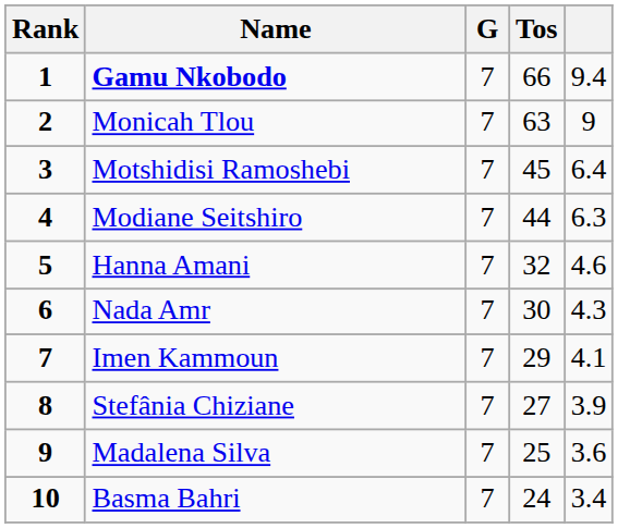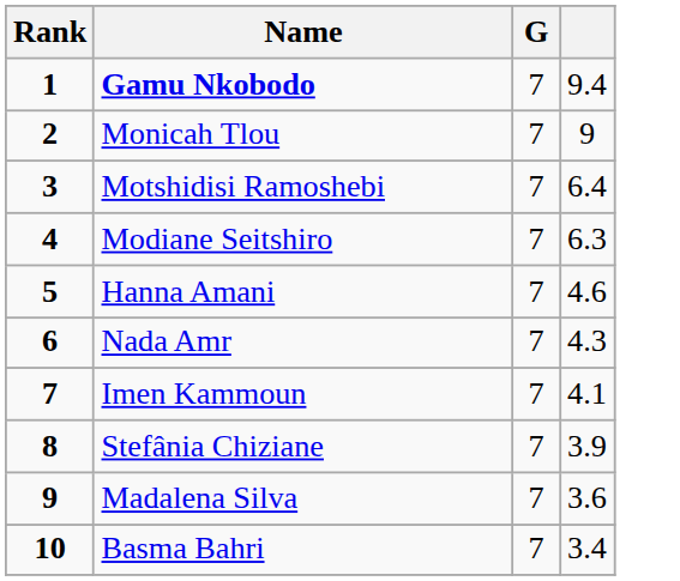- column: Tos | 66 | 63 | 45 | 44 | 32 | 30 | 29 | 27 | 25 | 24
